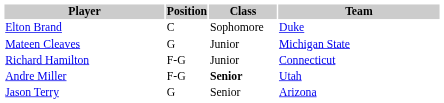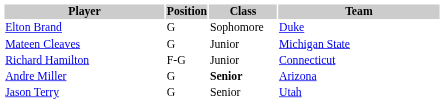Elton Brand | Position: C -> G
Andre Miller | Position: F-G -> G
Andre Miller | Team: Utah -> Arizona
Jason Terry | Team: Arizona -> Utah
